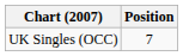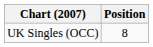UK Singles (OCC) | Position: 7 -> 8
